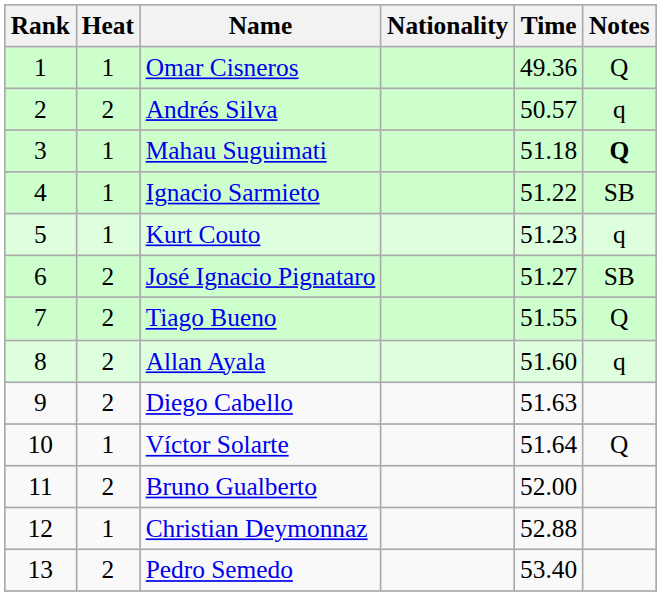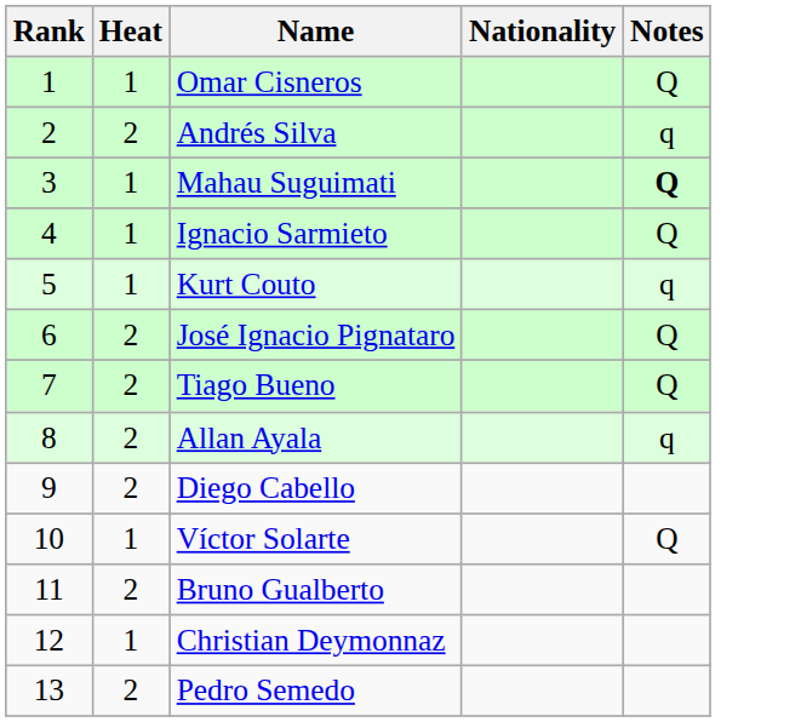- column: Time | 49.36 | 50.57 | 51.18 | 51.22 | 51.23 | 51.27 | 51.55 | 51.60 | 51.63 | 51.64 | 52.00 | 52.88 | 53.40
Ignacio Sarmieto | Notes: SB -> Q
José Ignacio Pignataro | Notes: SB -> Q
